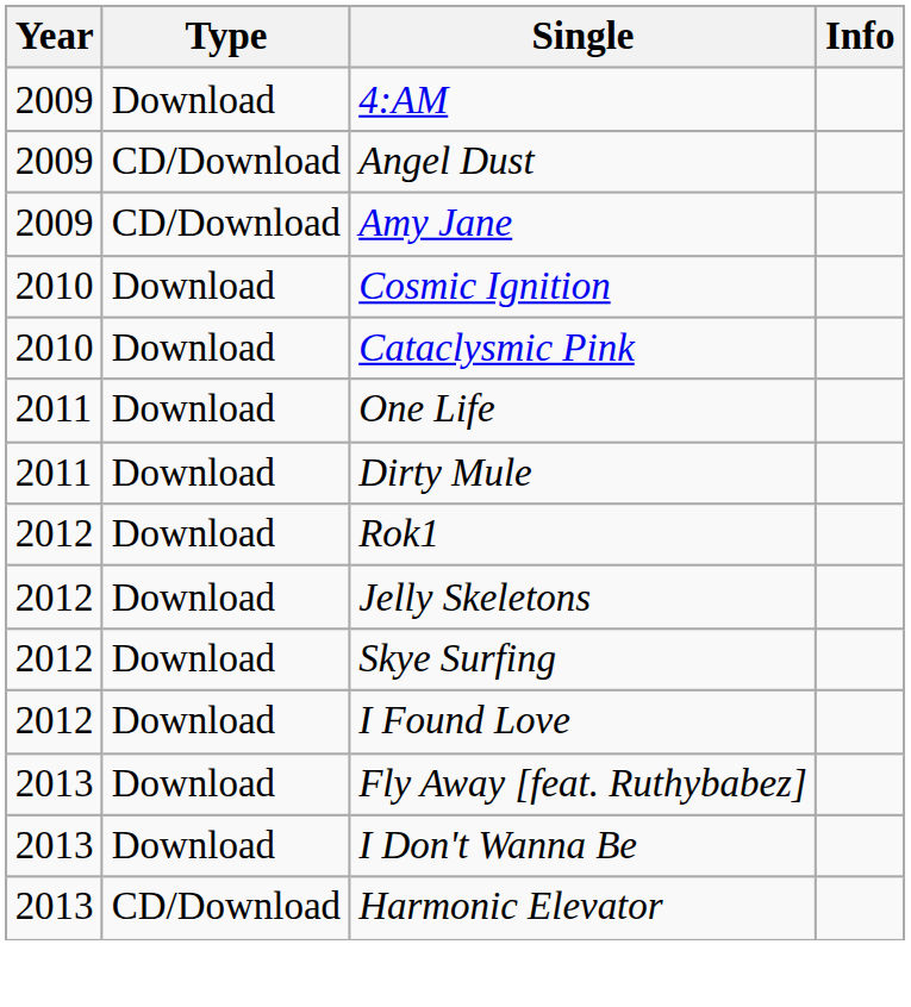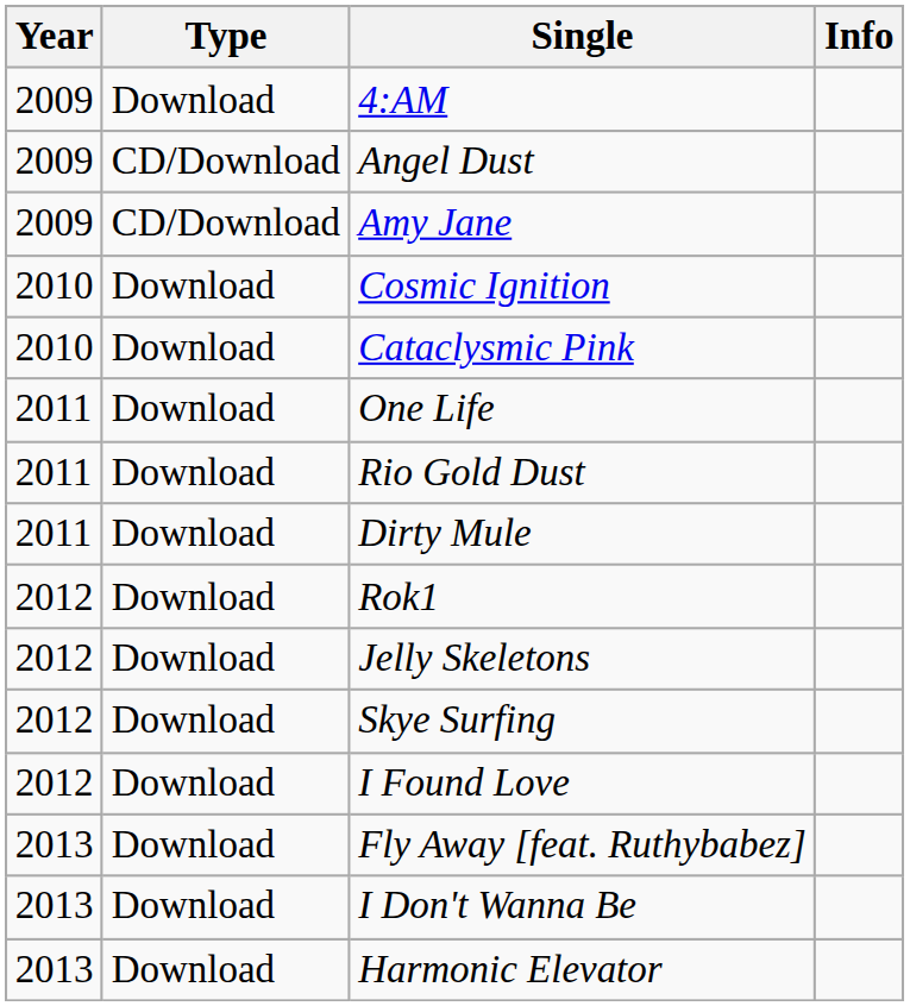+ row: 2011 | Download | Rio Gold Dust
Harmonic Elevator | Type: CD/Download -> Download
